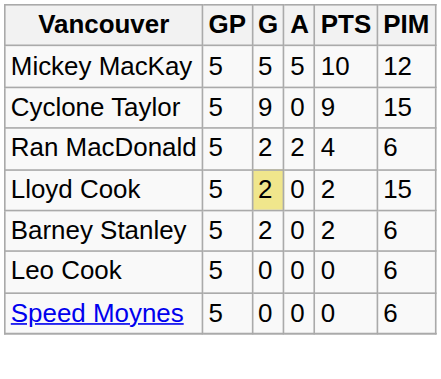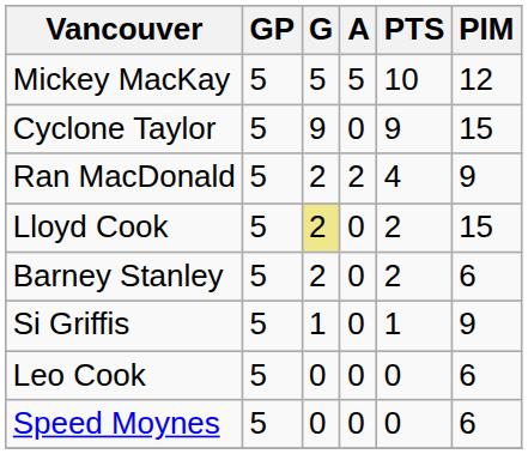Ran MacDonald | PIM: 6 -> 9
+ row: Si Griffis | 5 | 1 | 0 | 1 | 9
